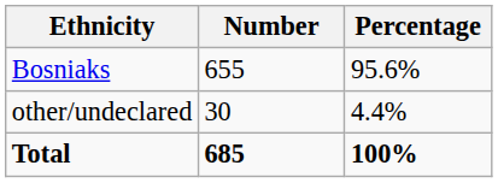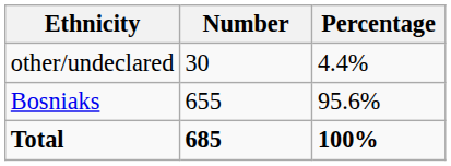rows swapped: Bosniaks <-> other/undeclared
